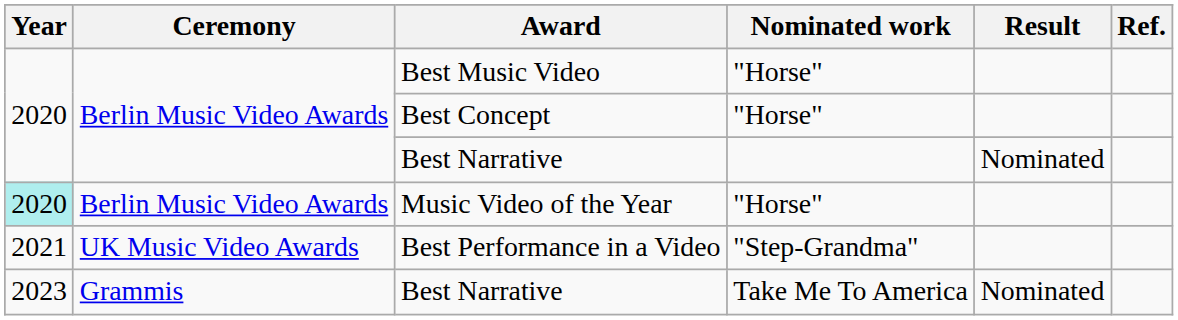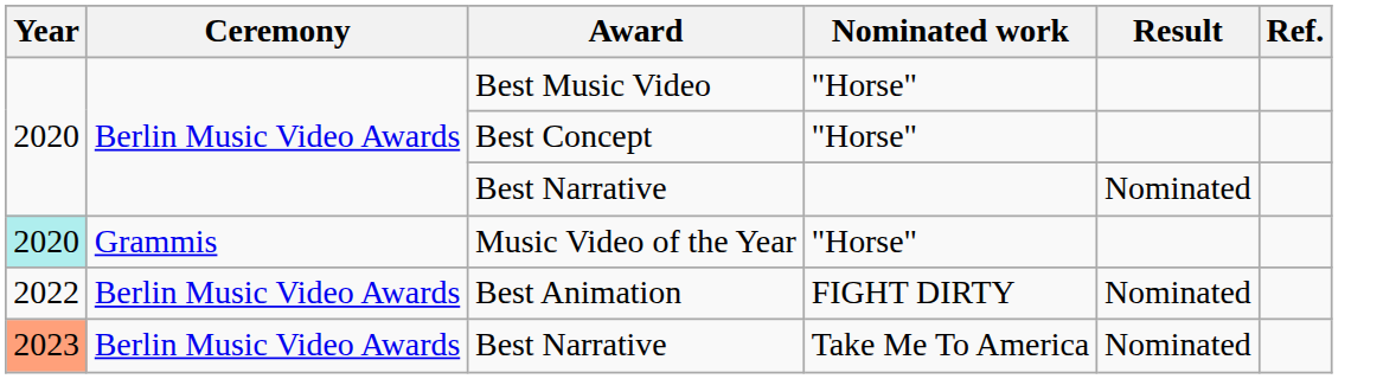Music Video of the Year | Ceremony: Berlin Music Video Awards -> Grammis
- row: 2021 | UK Music Video Awards | Best Performance in a Video | "Step-Grandma"
+ row: 2022 | Berlin Music Video Awards | Best Animation | FIGHT DIRTY | Nominated
Best Narrative / Take Me To America | Year: no background -> lightsalmon background
Best Narrative / Take Me To America | Ceremony: Grammis -> Berlin Music Video Awards
